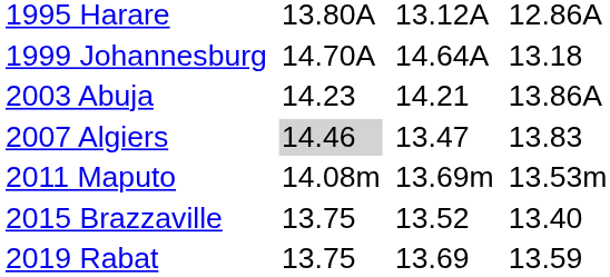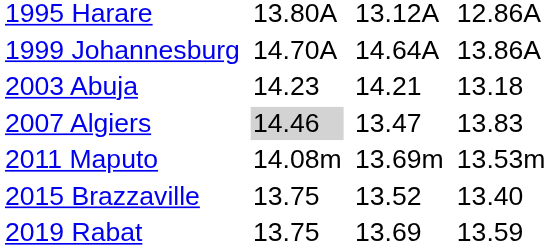1999 Johannesburg | column 7: 13.18 -> 13.86A
2003 Abuja | column 7: 13.86A -> 13.18
